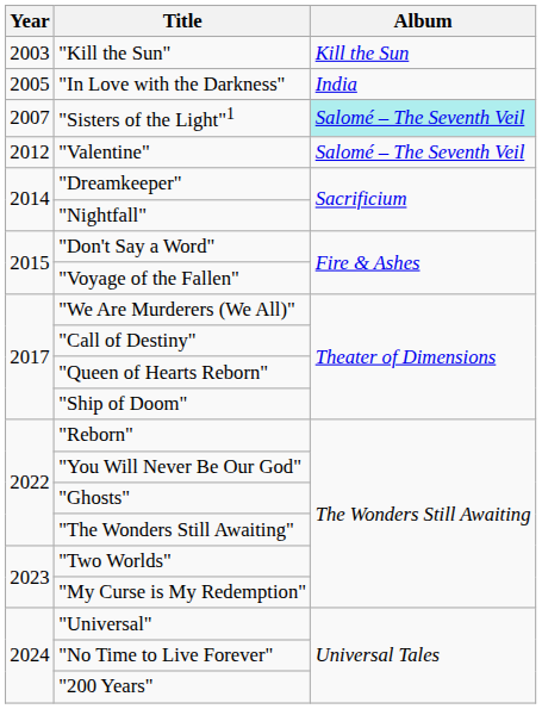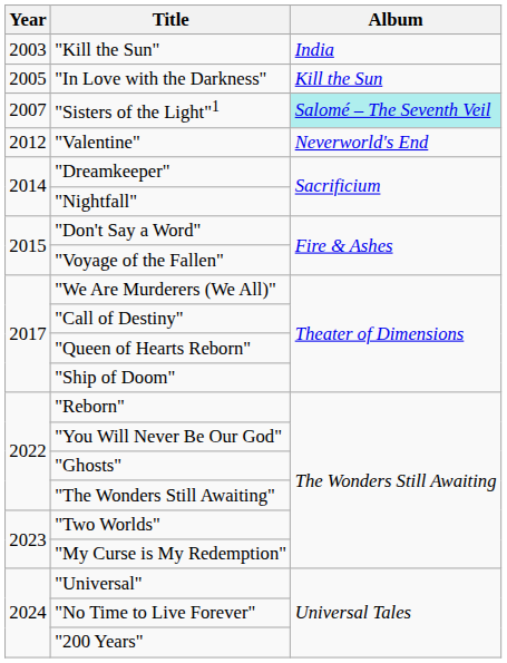"Kill the Sun" | Album: Kill the Sun -> India
"In Love with the Darkness" | Album: India -> Kill the Sun
"Valentine" | Album: Salomé – The Seventh Veil -> Neverworld's End
